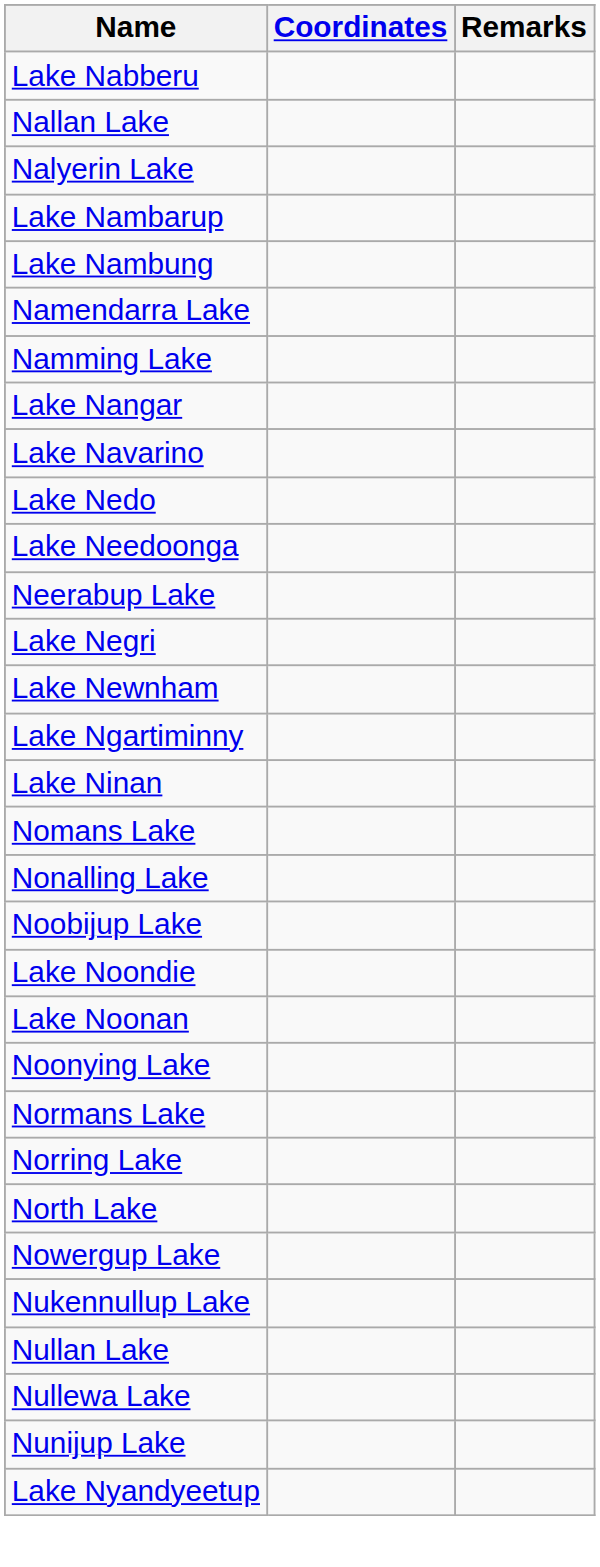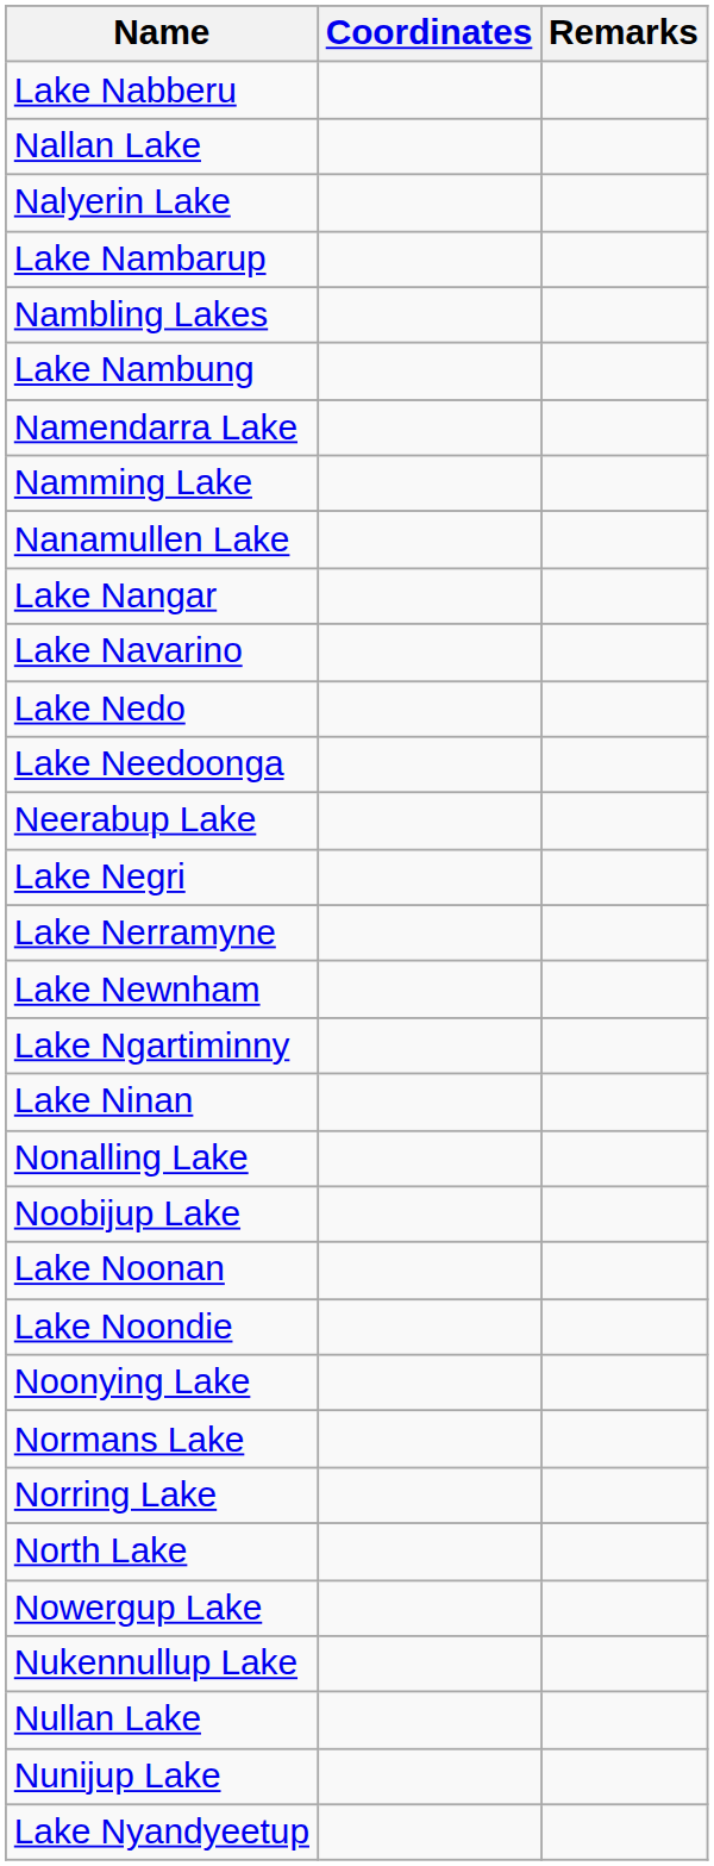+ row: Nambling Lakes
+ row: Nanamullen Lake
+ row: Lake Nerramyne
- row: Nomans Lake
rows swapped: Lake Noonan <-> Lake Noondie
- row: Nullewa Lake
